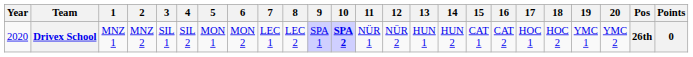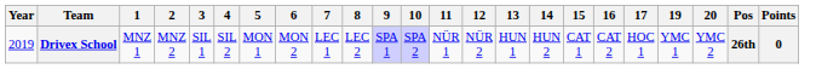- column: 18 | HOC 2
Drivex School | Year: 2020 -> 2019
Drivex School | 10: bold -> normal
